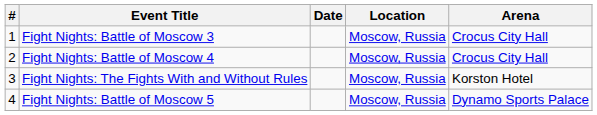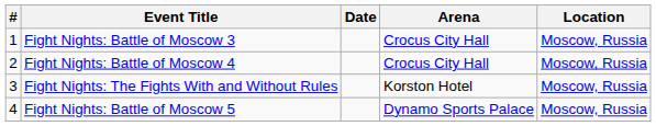columns swapped: Arena <-> Location
